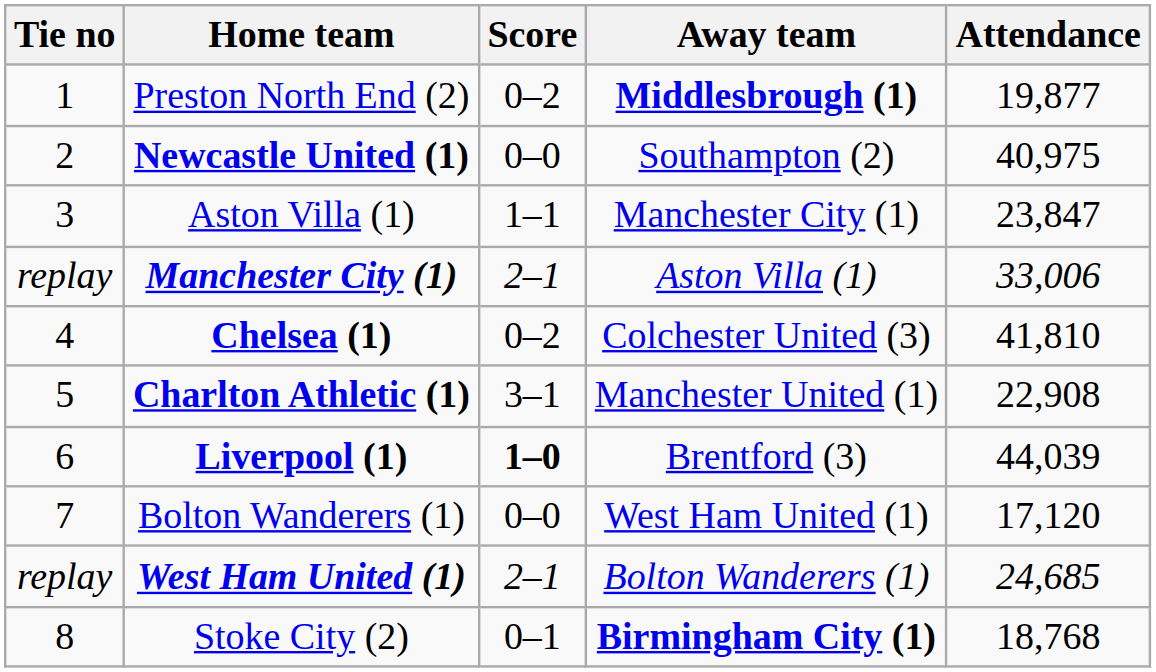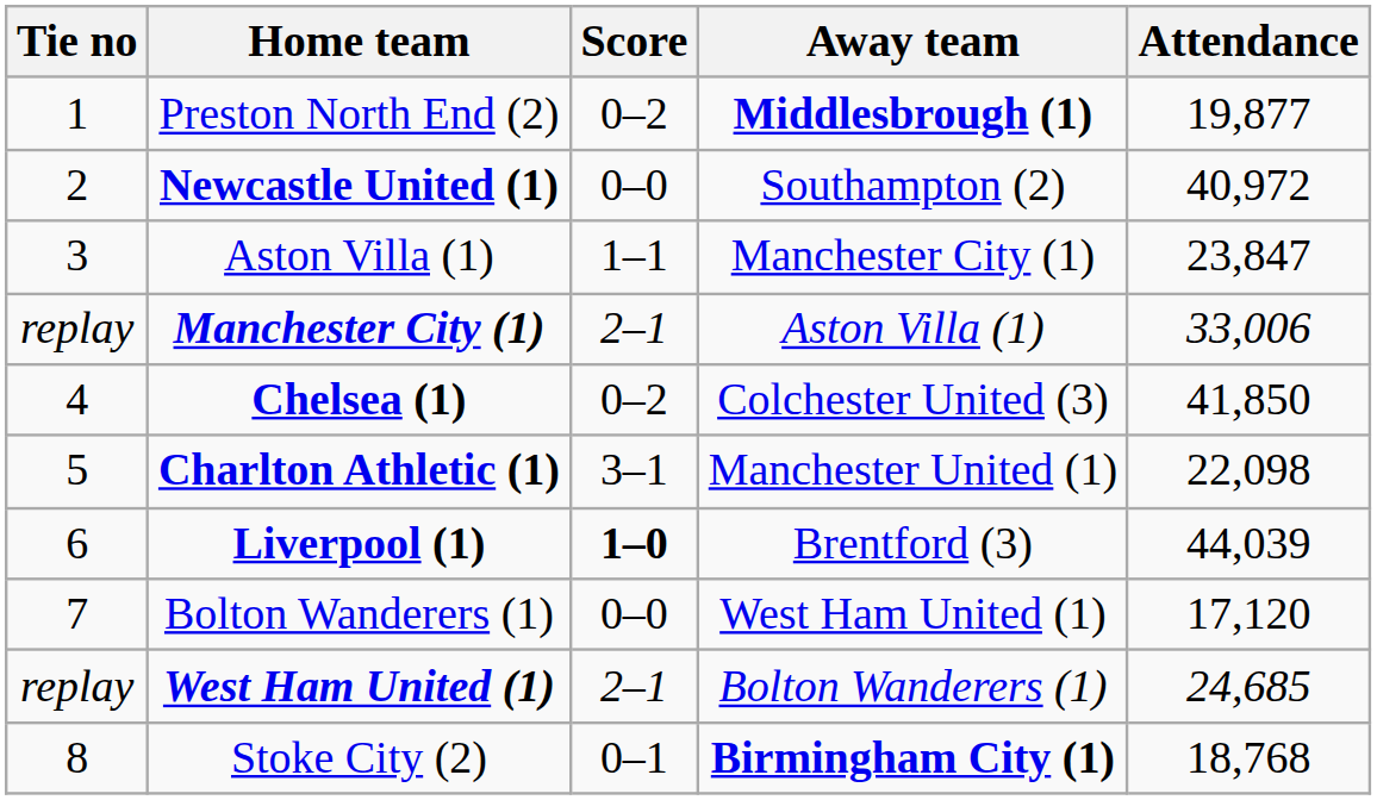Newcastle United (1) | Attendance: 40,975 -> 40,972
Chelsea (1) | Attendance: 41,810 -> 41,850
Charlton Athletic (1) | Attendance: 22,908 -> 22,098
